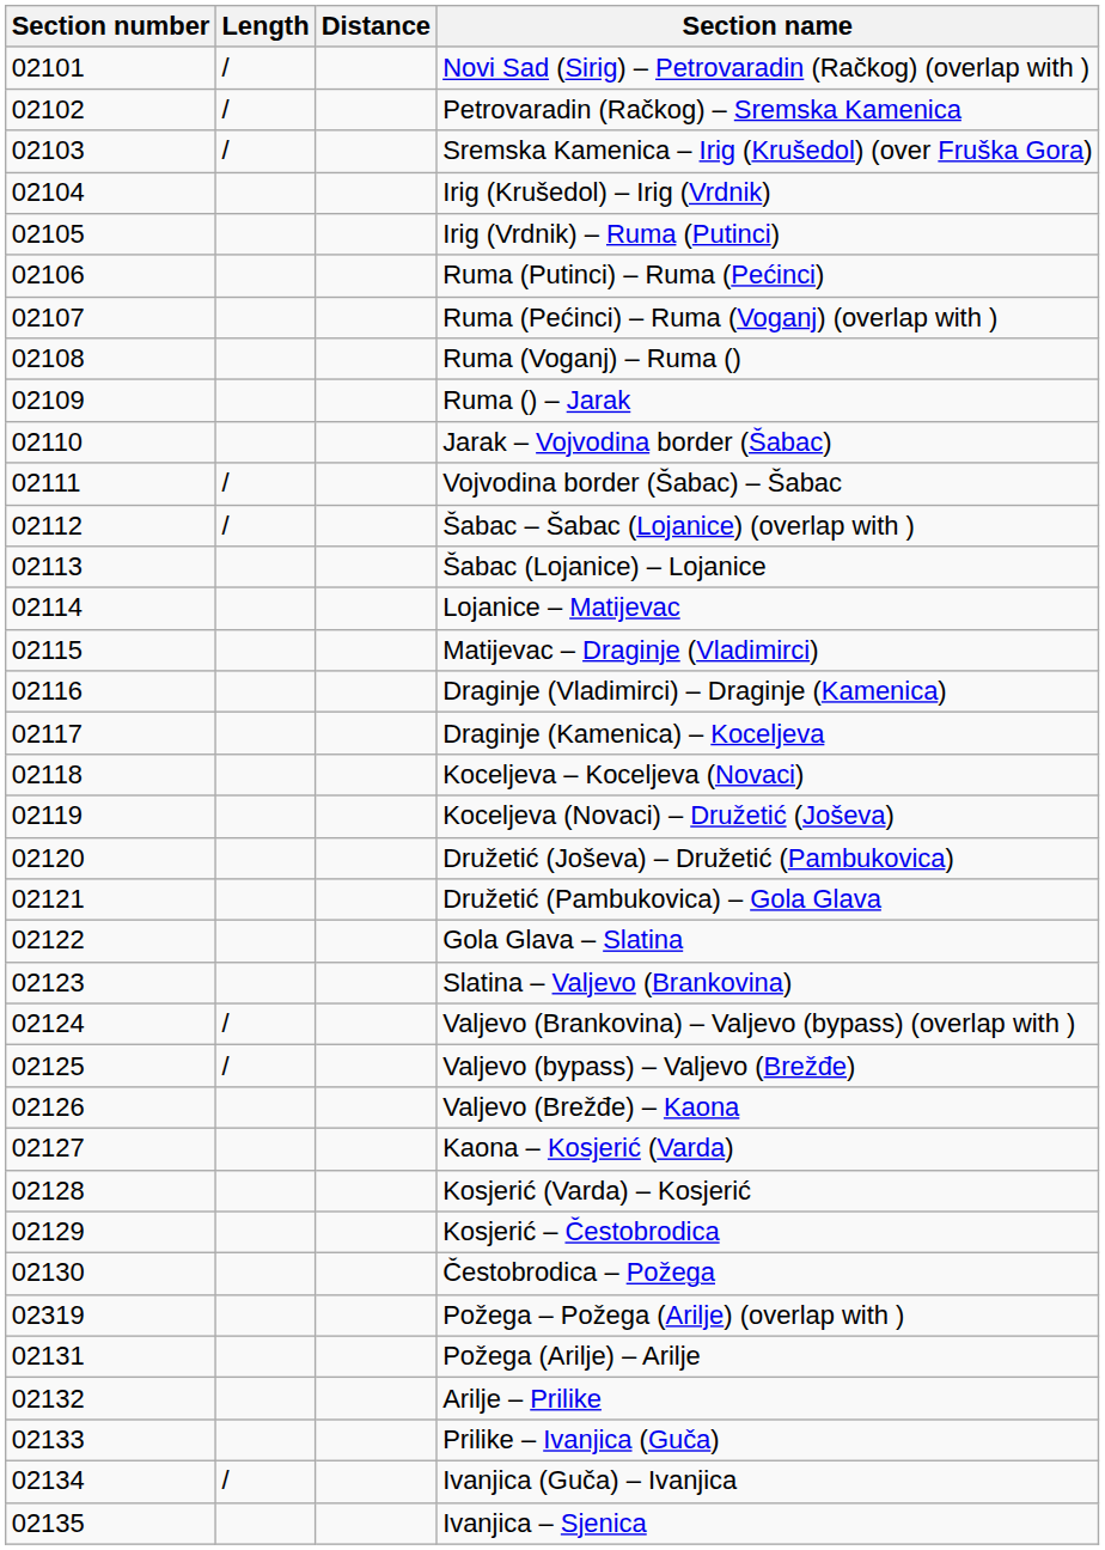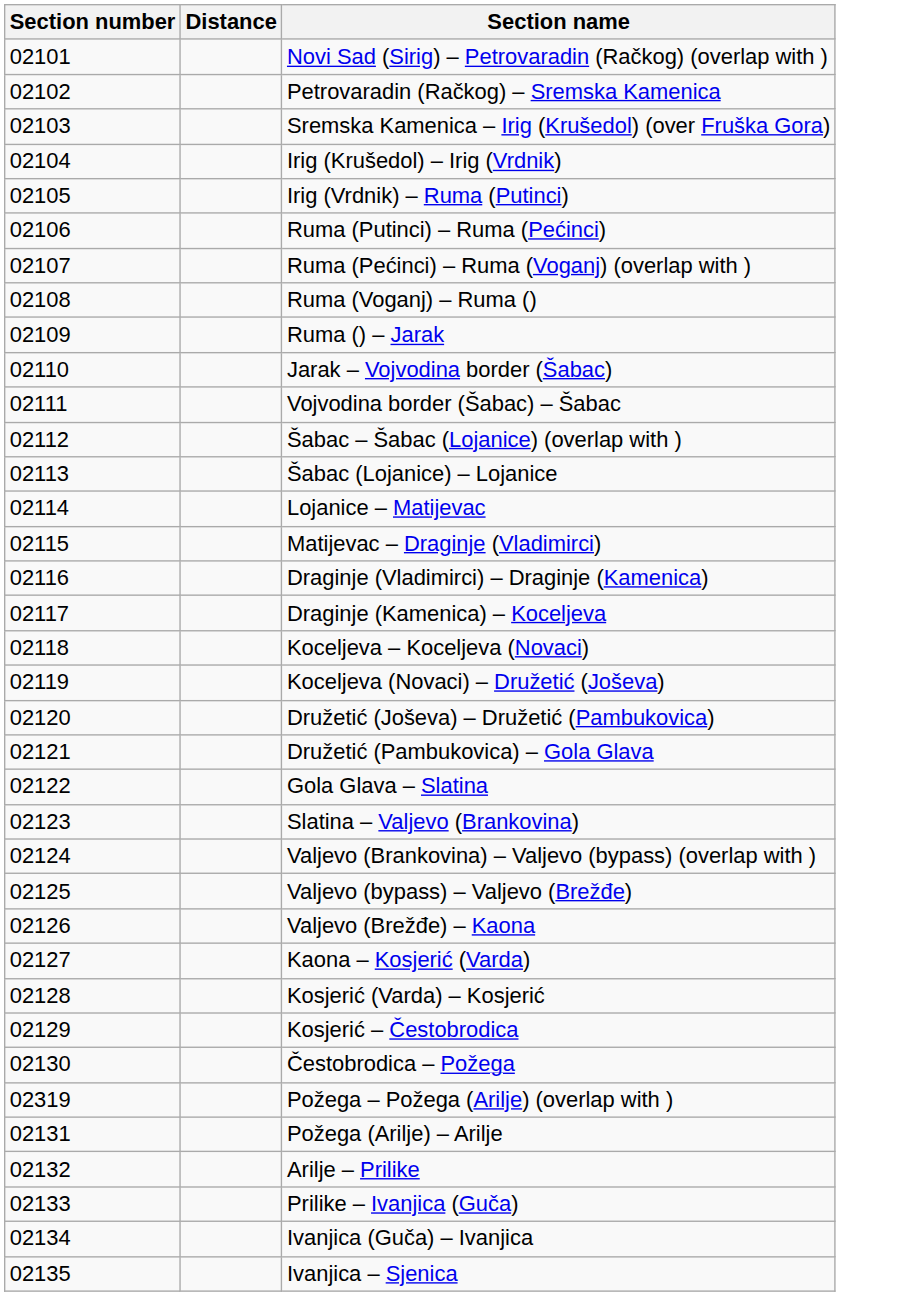- column: Length | / | / | / | / | / | / | / | /
